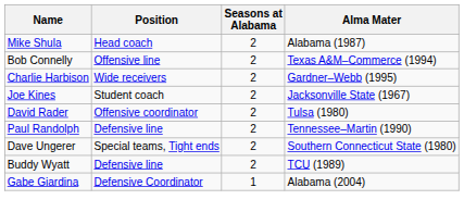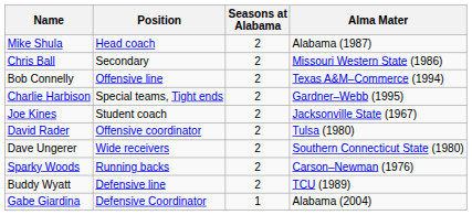+ row: Chris Ball | Secondary | 2 | Missouri Western State (1986)
Charlie Harbison | Position: Wide receivers -> Special teams, Tight ends
- row: Paul Randolph | Defensive line | 2 | Tennessee–Martin (1990)
Dave Ungerer | Position: Special teams, Tight ends -> Wide receivers
+ row: Sparky Woods | Running backs | 2 | Carson–Newman (1976)
